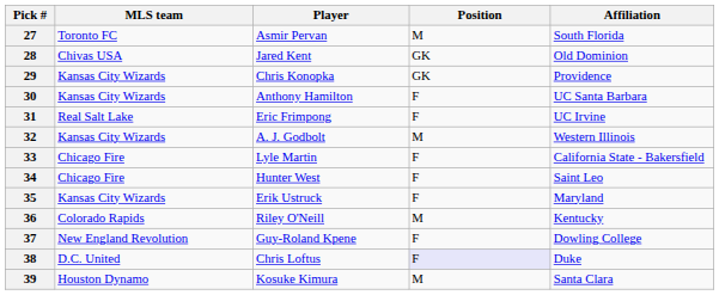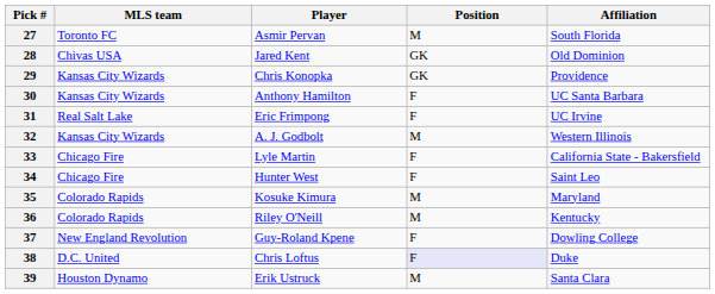35 | MLS team: Kansas City Wizards -> Colorado Rapids
35 | Player: Erik Ustruck -> Kosuke Kimura
35 | Position: F -> M
39 | Player: Kosuke Kimura -> Erik Ustruck
